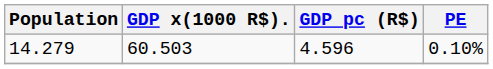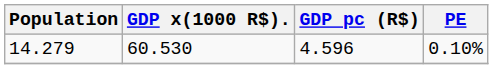14.279 | GDP x(1000 R$).: 60.503 -> 60.530
